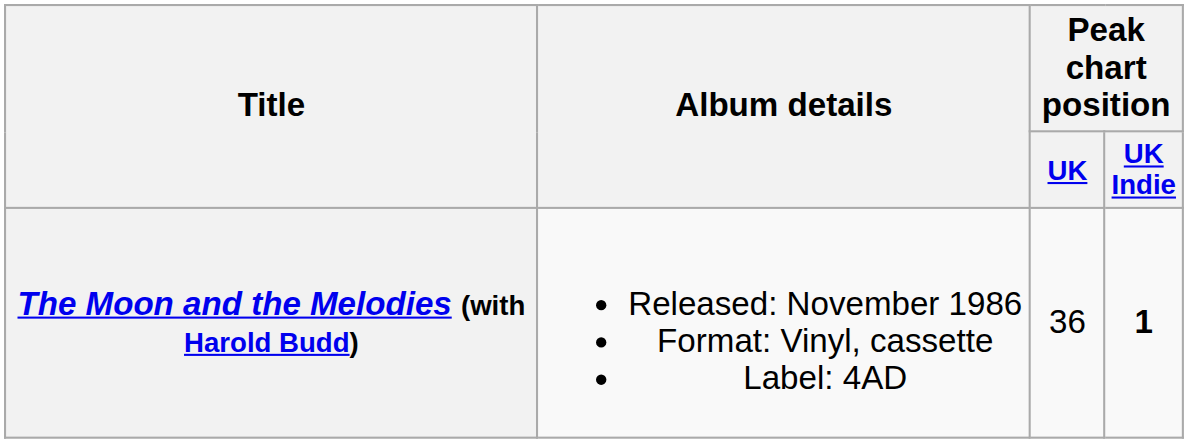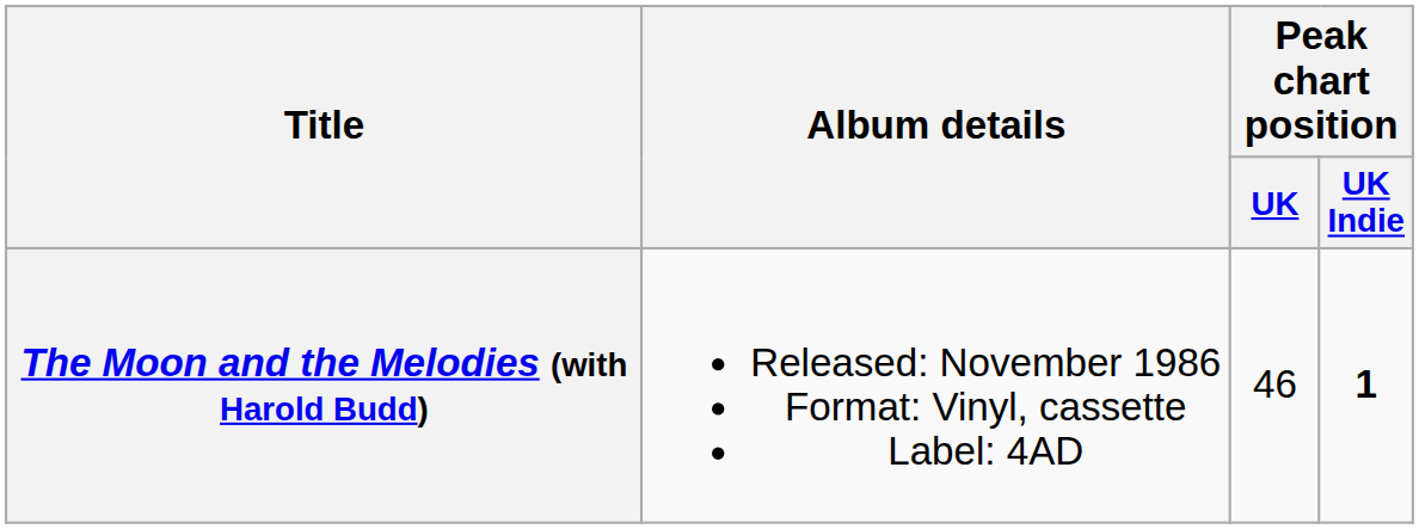The Moon and the Melodies (with Harold Budd) | Peak chart position / UK: 36 -> 46
